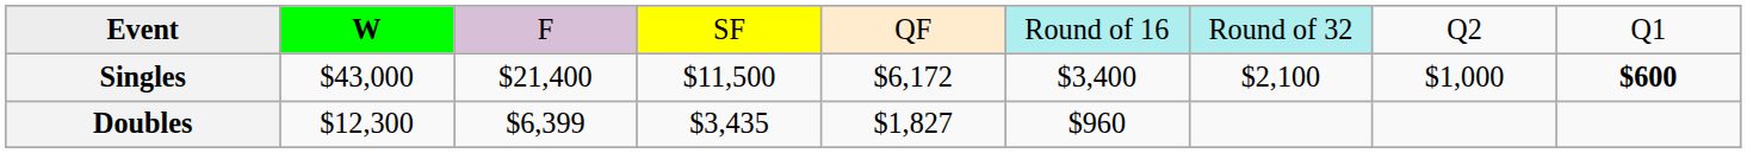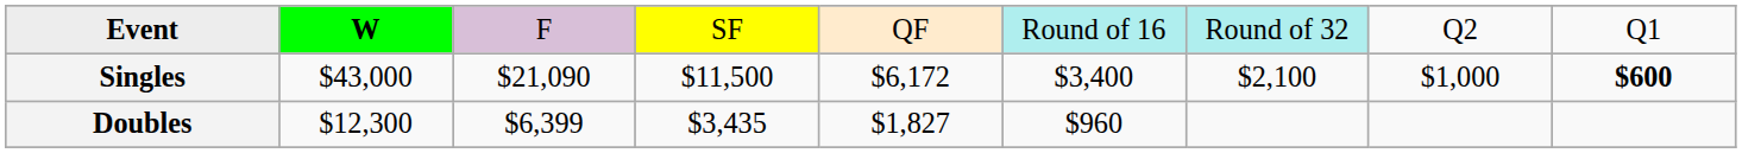Singles | column 3: $21,400 -> $21,090
